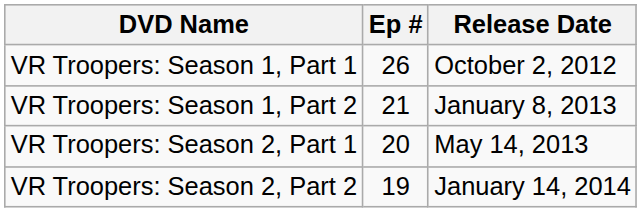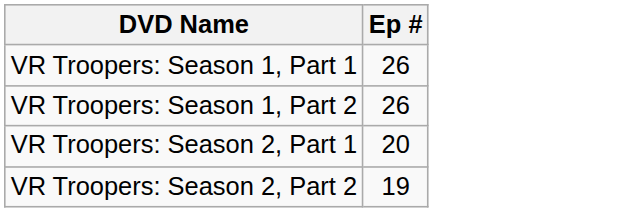- column: Release Date | October 2, 2012 | January 8, 2013 | May 14, 2013 | January 14, 2014
VR Troopers: Season 1, Part 2 | Ep #: 21 -> 26
